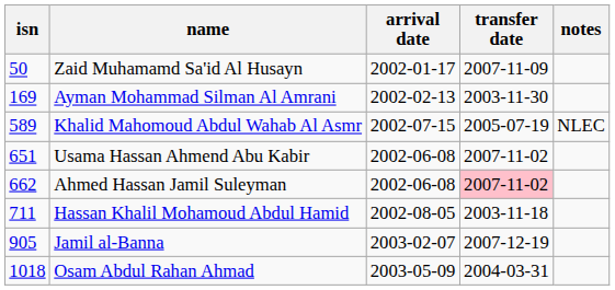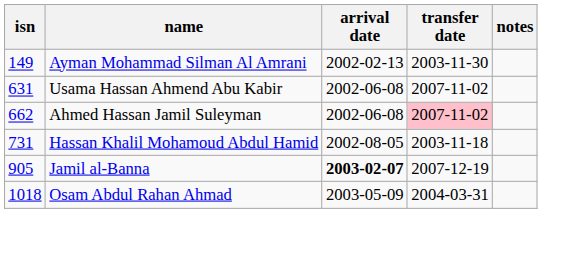- row: 50 | Zaid Muhamamd Sa'id Al Husayn | 2002-01-17 | 2007-11-09
Ayman Mohammad Silman Al Amrani | isn: 169 -> 149
- row: 589 | Khalid Mahomoud Abdul Wahab Al Asmr | 2002-07-15 | 2005-07-19 | NLEC
Usama Hassan Ahmend Abu Kabir | isn: 651 -> 631
Hassan Khalil Mohamoud Abdul Hamid | isn: 711 -> 731
Jamil al-Banna | arrival date: normal -> bold
